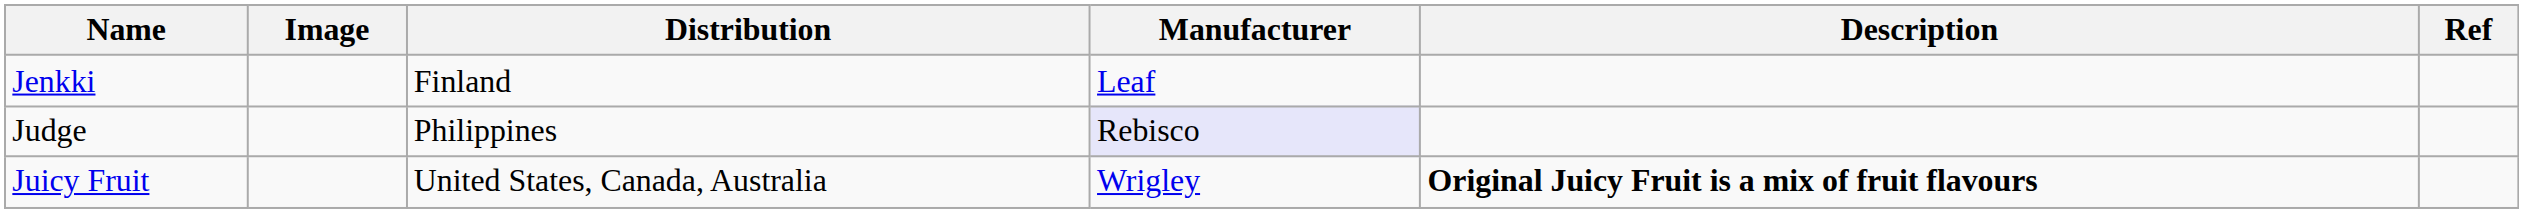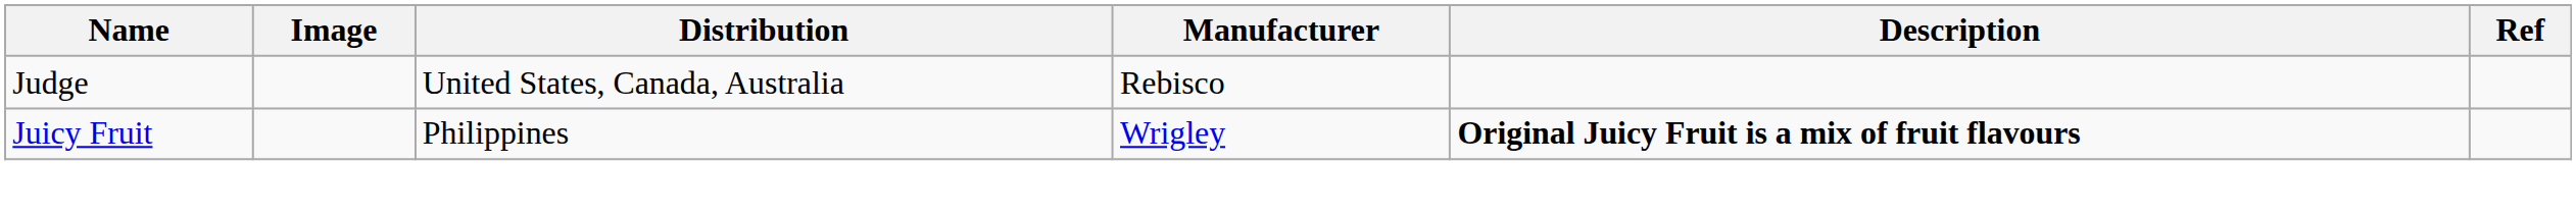- row: Jenkki | Finland | Leaf
Judge | Distribution: Philippines -> United States, Canada, Australia
Judge | Manufacturer: lavender background -> no background
Juicy Fruit | Distribution: United States, Canada, Australia -> Philippines
